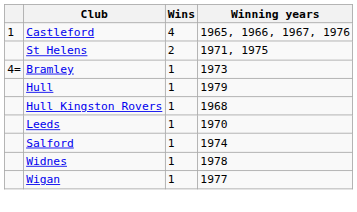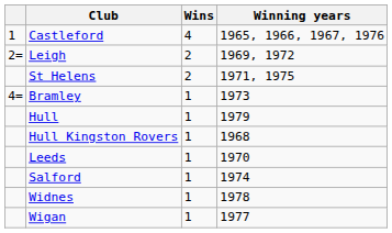+ row: 2= | Leigh | 2 | 1969, 1972
